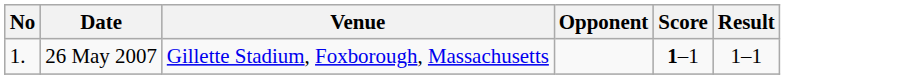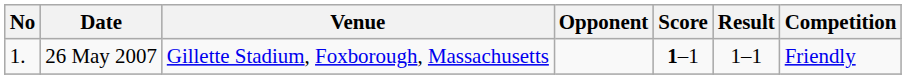+ column: Competition | Friendly
